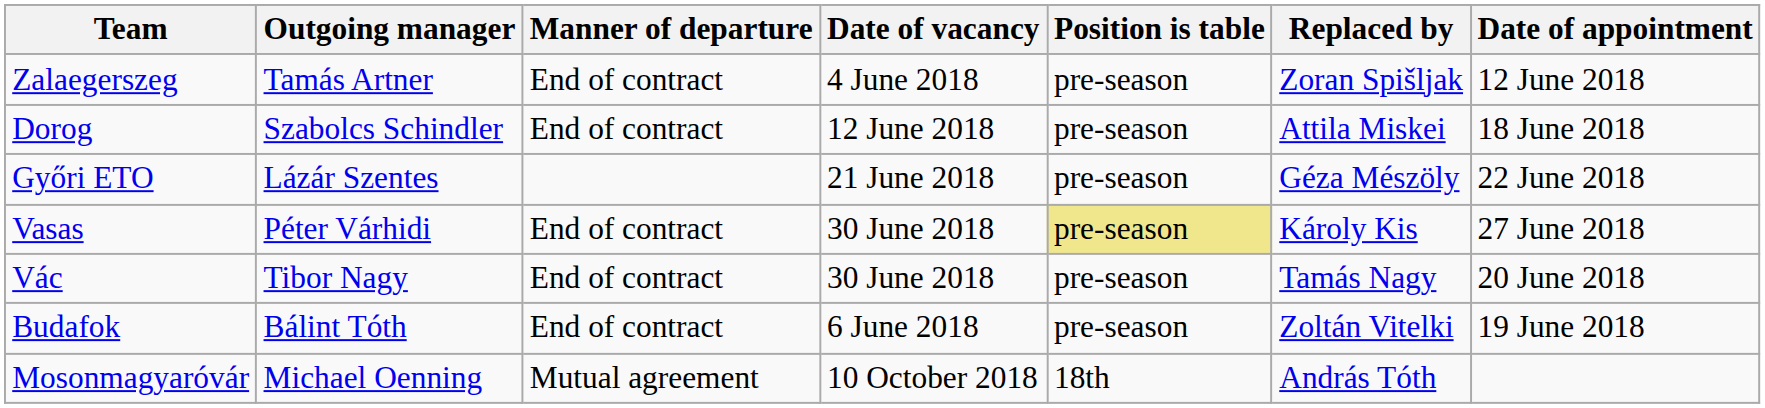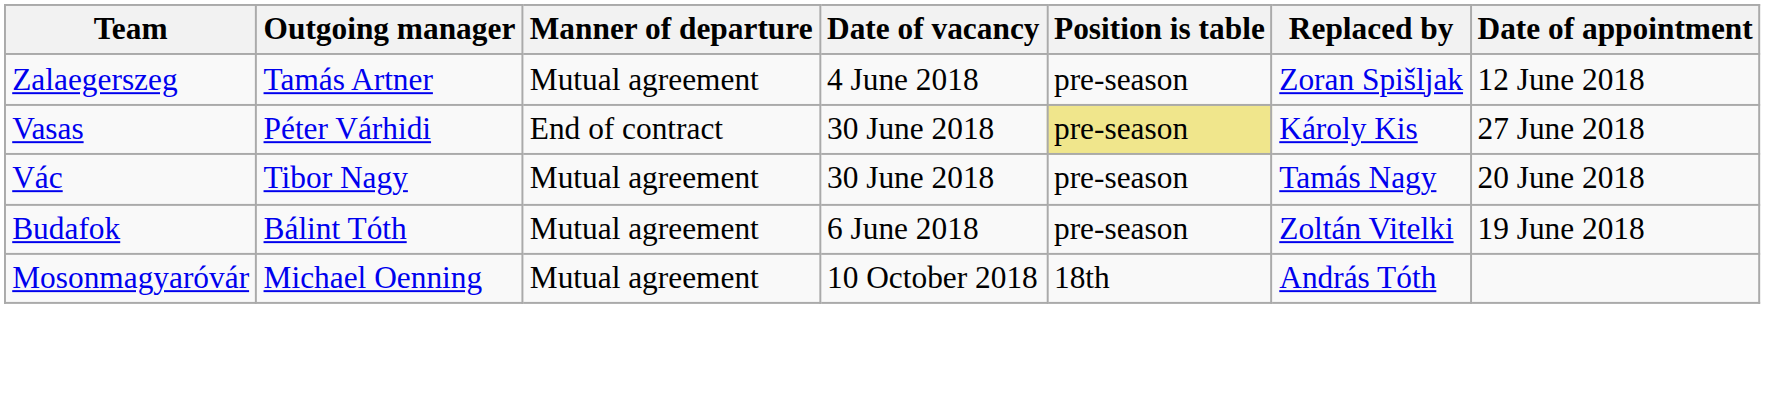Zalaegerszeg | Manner of departure: End of contract -> Mutual agreement
- row: Dorog | Szabolcs Schindler | End of contract | 12 June 2018 | pre-season | Attila Miskei | 18 June 2018
- row: Győri ETO | Lázár Szentes | 21 June 2018 | pre-season | Géza Mészöly | 22 June 2018
Vác | Manner of departure: End of contract -> Mutual agreement
Budafok | Manner of departure: End of contract -> Mutual agreement
